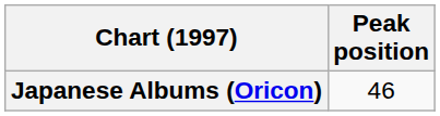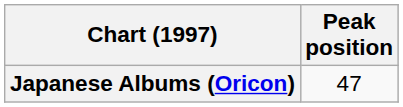Japanese Albums (Oricon) | Peak position: 46 -> 47
